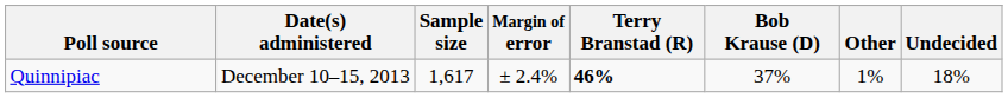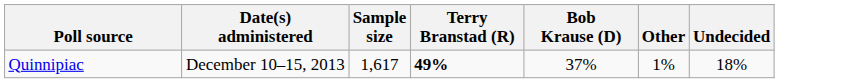- column: Margin of error | ± 2.4%
Quinnipiac | Terry Branstad (R): 46% -> 49%
